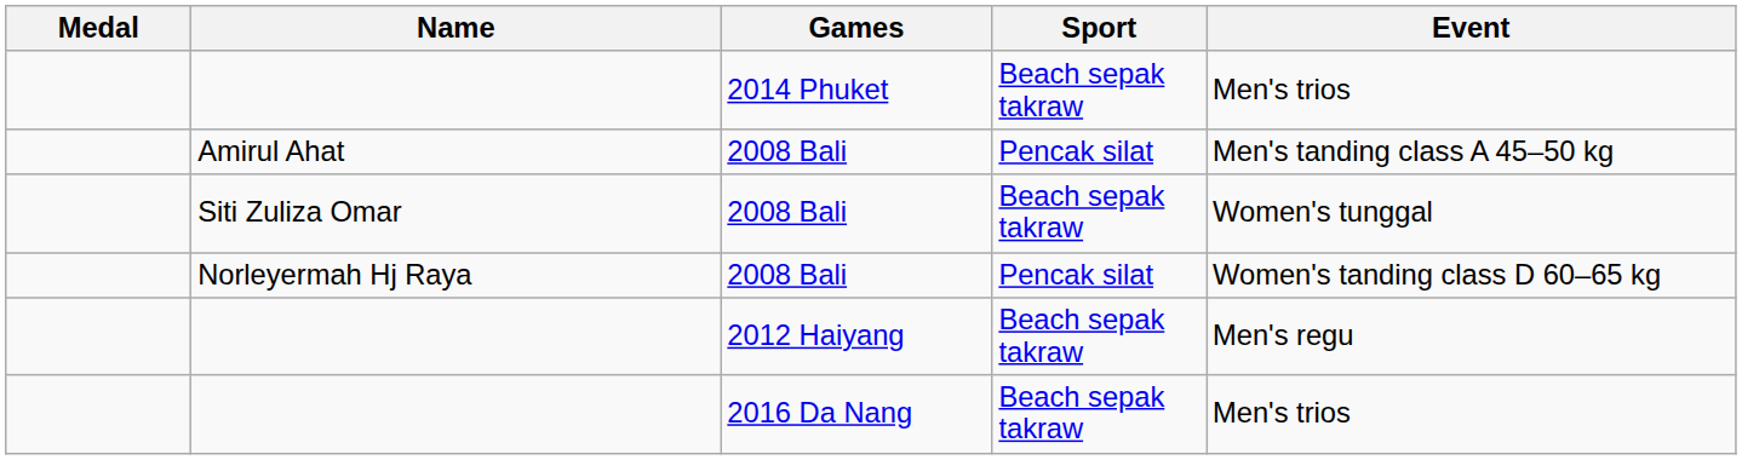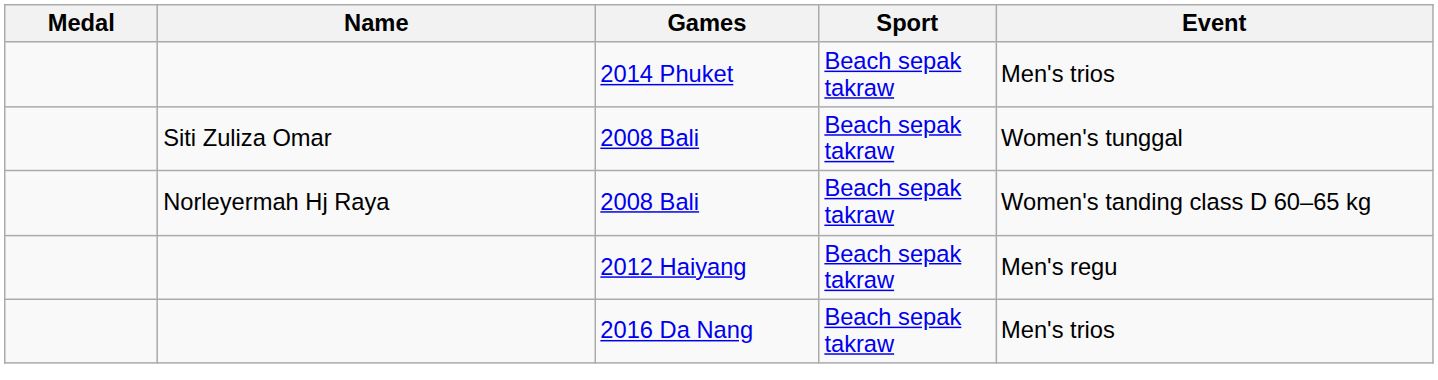- row: Amirul Ahat | 2008 Bali | Pencak silat | Men's tanding class A 45–50 kg
Norleyermah Hj Raya | Sport: Pencak silat -> Beach sepak takraw
